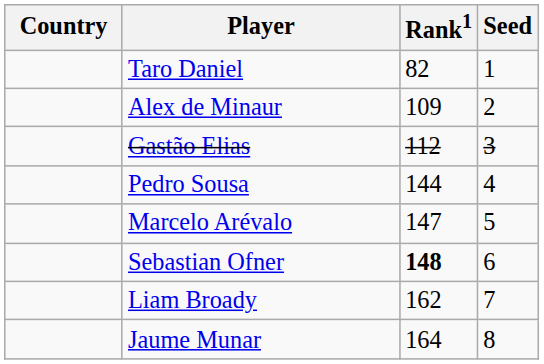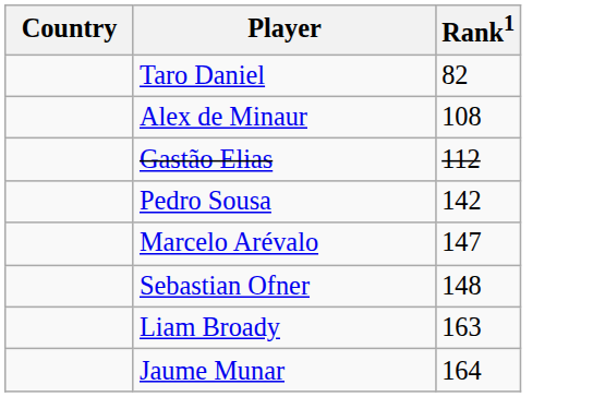- column: Seed | 1 | 2 | 3 | 4 | 5 | 6 | 7 | 8
Alex de Minaur | Rank1: 109 -> 108
Pedro Sousa | Rank1: 144 -> 142
Sebastian Ofner | Rank1: bold -> normal
Liam Broady | Rank1: 162 -> 163
